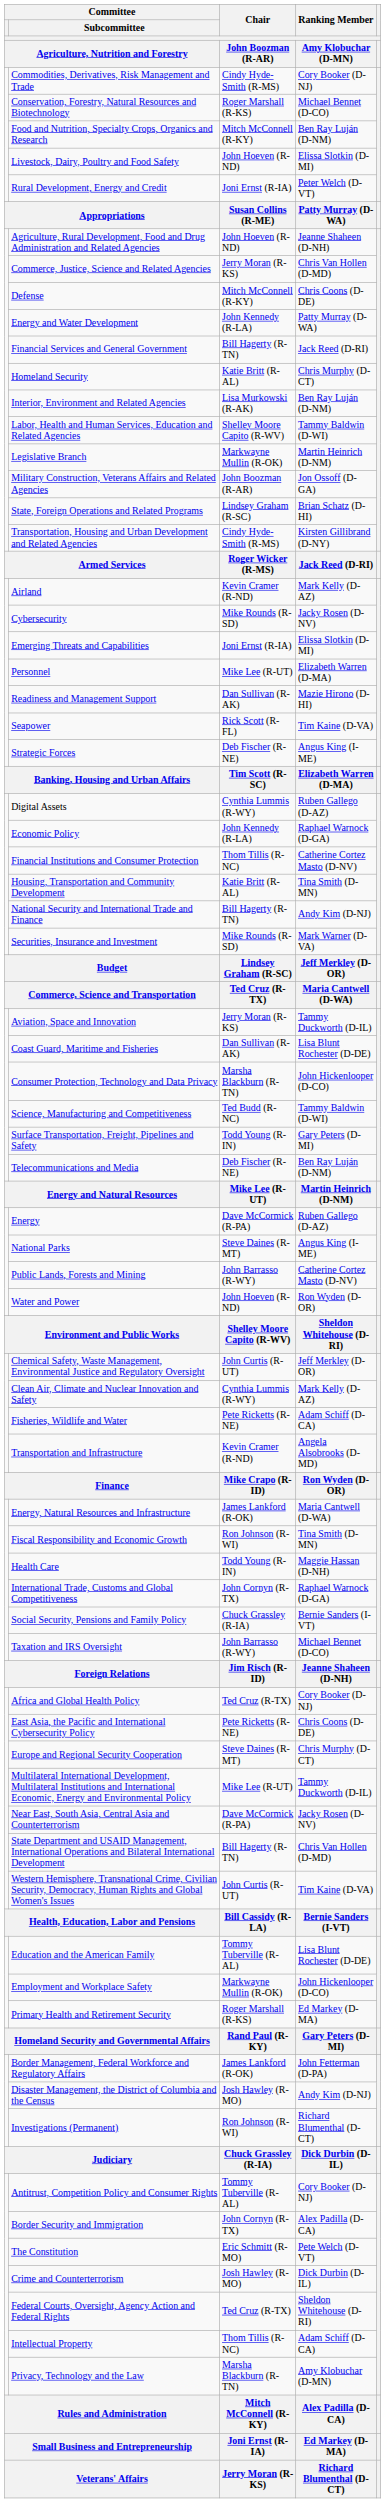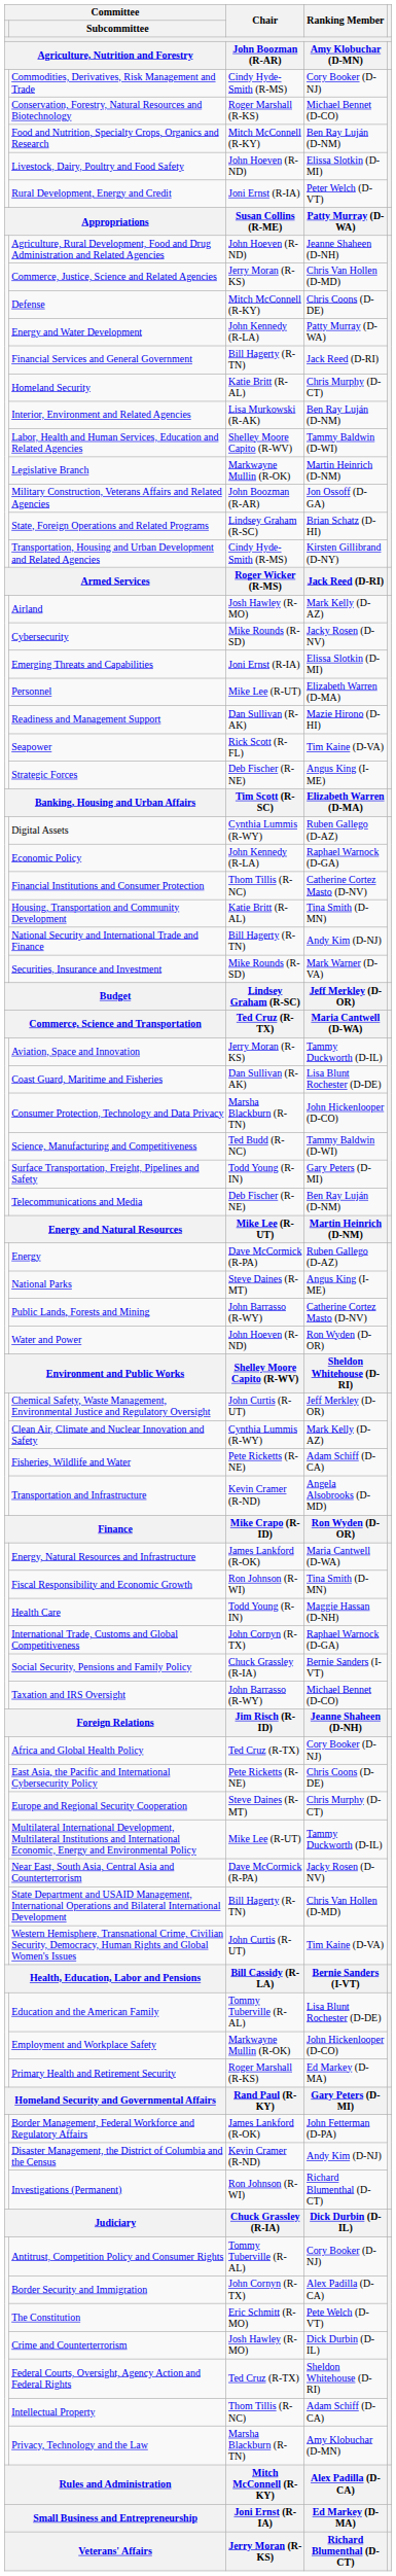Airland | Chair / John Boozman (R-AR): Kevin Cramer (R-ND) -> Josh Hawley (R-MO)
Disaster Management, the District of Columbia and the Census | Chair / John Boozman (R-AR): Josh Hawley (R-MO) -> Kevin Cramer (R-ND)
